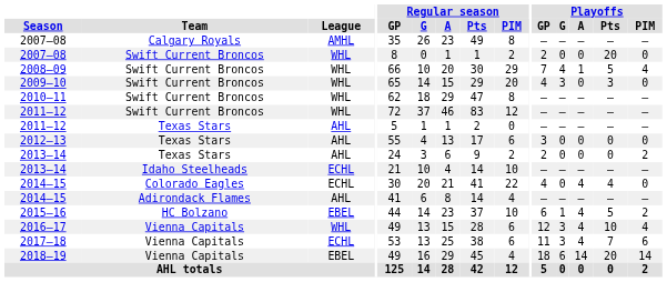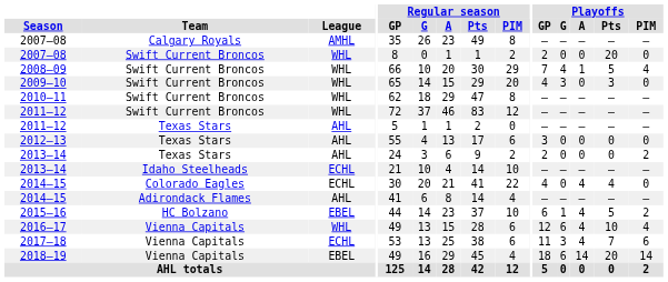2016–17 | Playoffs / G: 3 -> 6
